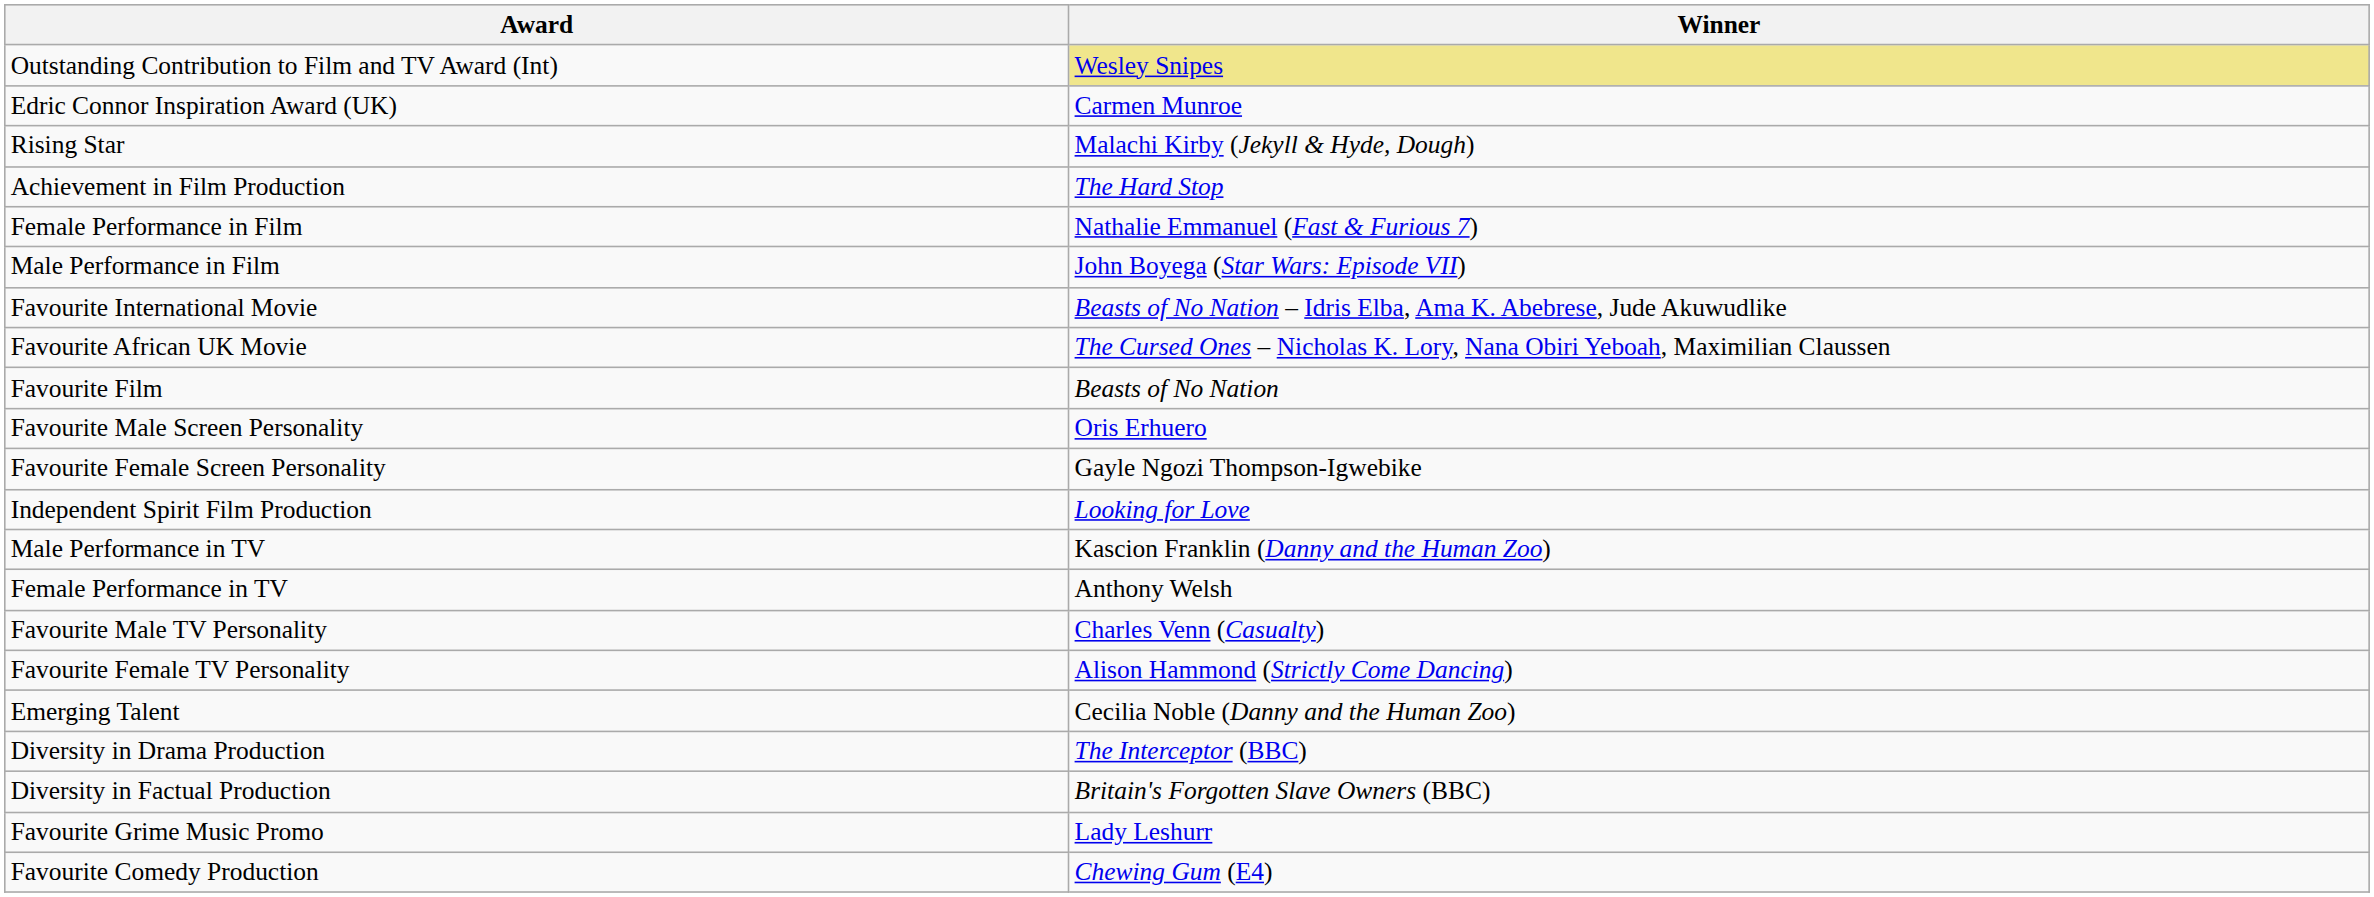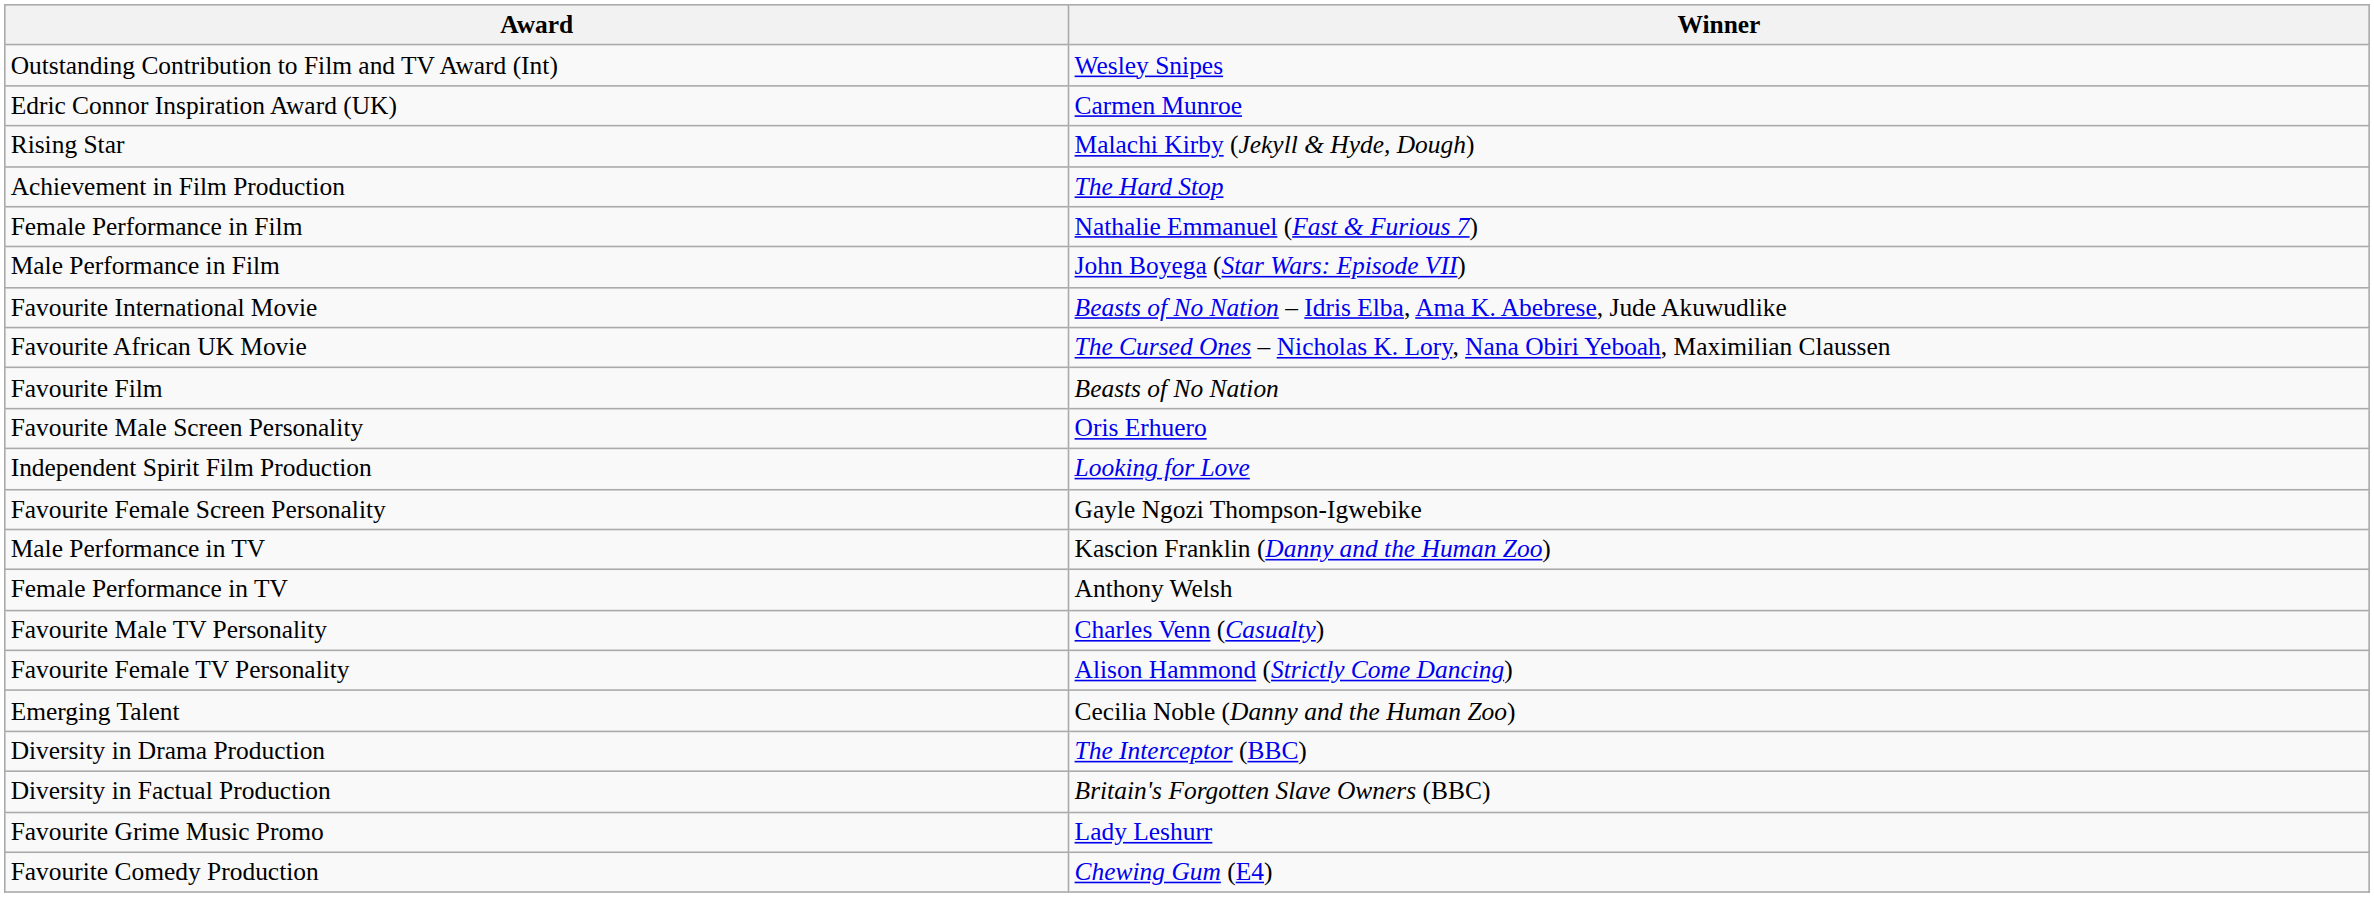Outstanding Contribution to Film and TV Award (Int) | Winner: khaki background -> no background
rows swapped: Favourite Female Screen Personality <-> Independent Spirit Film Production
